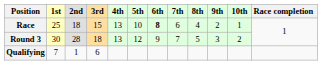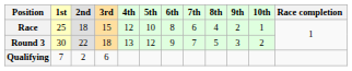Race | 4th: 13 -> 12
Race | 6th: bold -> normal
Round 3 | 2nd: 28 -> 22
Qualifying | 2nd: 1 -> 2
